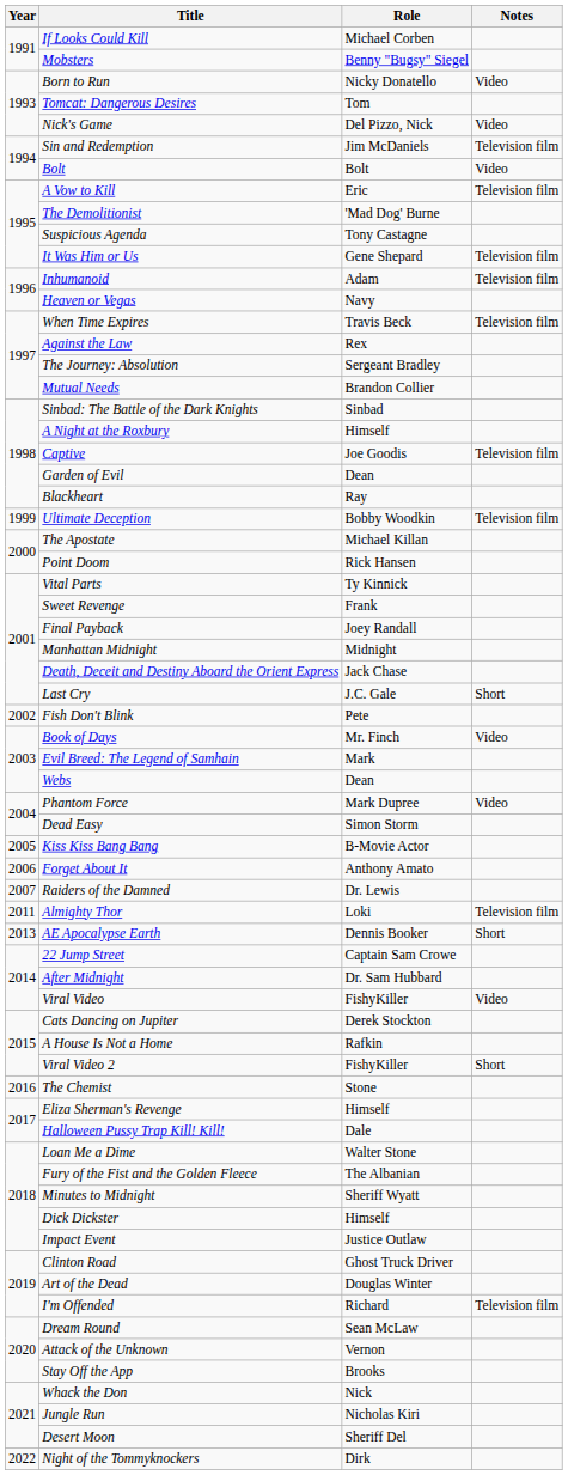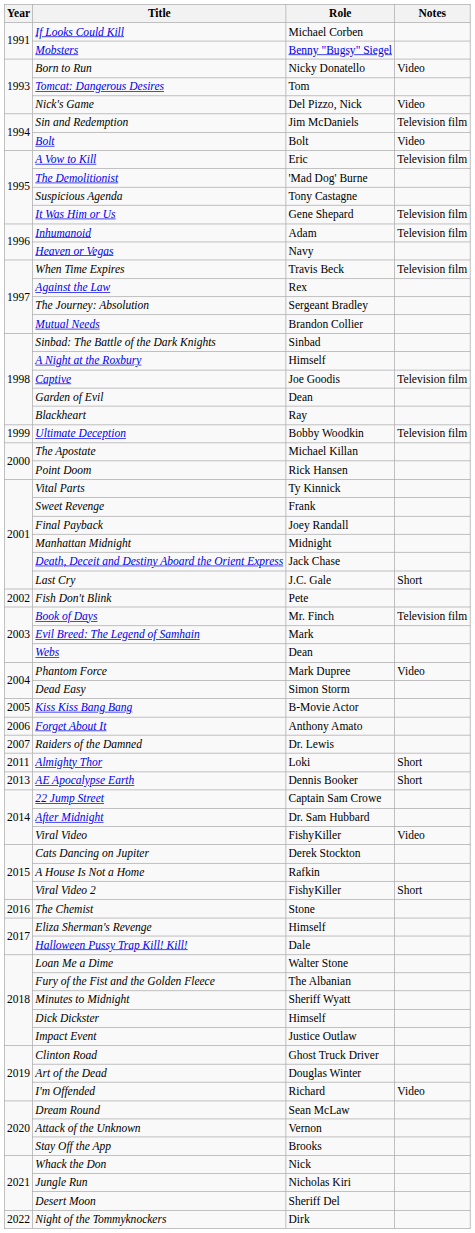Book of Days | Notes: Video -> Television film
Almighty Thor | Notes: Television film -> Short
I'm Offended | Notes: Television film -> Video
